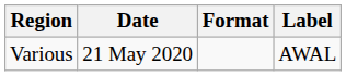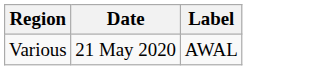- column: Format
